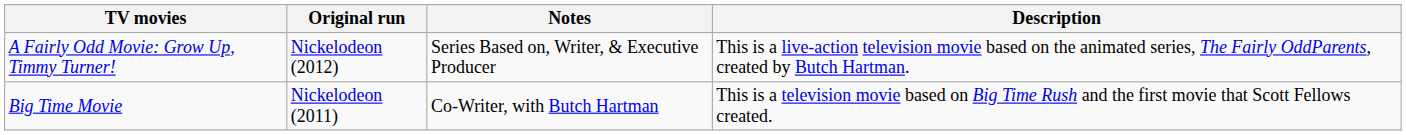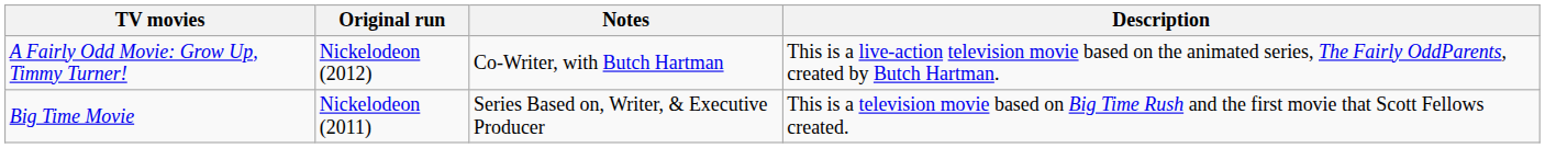A Fairly Odd Movie: Grow Up, Timmy Turner! | Notes: Series Based on, Writer, & Executive Producer -> Co-Writer, with Butch Hartman
Big Time Movie | Notes: Co-Writer, with Butch Hartman -> Series Based on, Writer, & Executive Producer
